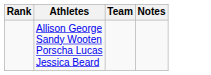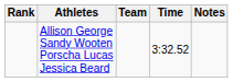+ column: Time | 3:32.52
